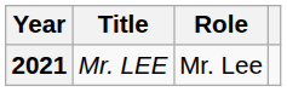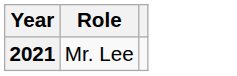- column: Title | Mr. LEE
